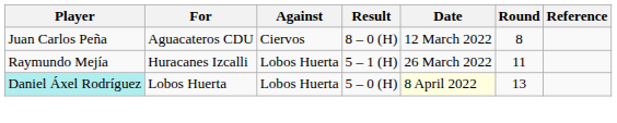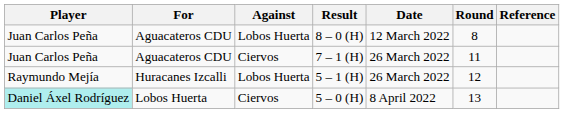8 – 0 (H) | Against: Ciervos -> Lobos Huerta
+ row: Juan Carlos Peña | Aguacateros CDU | Ciervos | 7 – 1 (H) | 26 March 2022 | 11
5 – 1 (H) | Round: 11 -> 12
5 – 0 (H) | Against: Lobos Huerta -> Ciervos
5 – 0 (H) | Date: lightyellow background -> no background
